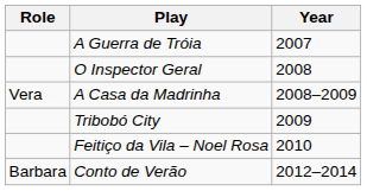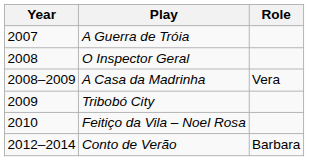columns swapped: Year <-> Role
